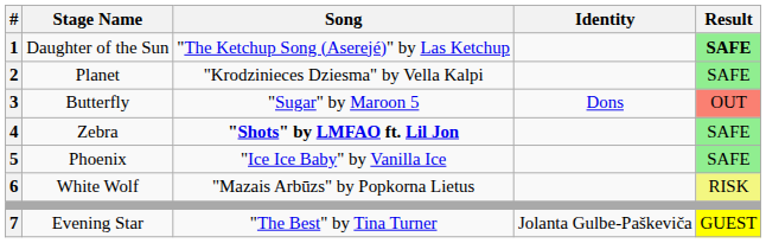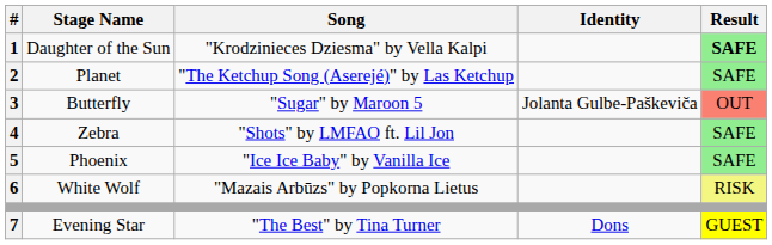Daughter of the Sun | Song: "The Ketchup Song (Aserejé)" by Las Ketchup -> "Krodzinieces Dziesma" by Vella Kalpi
Planet | Song: "Krodzinieces Dziesma" by Vella Kalpi -> "The Ketchup Song (Aserejé)" by Las Ketchup
Butterfly | Identity: Dons -> Jolanta Gulbe-Paškeviča
Zebra | Song: bold -> normal
Evening Star | Identity: Jolanta Gulbe-Paškeviča -> Dons
